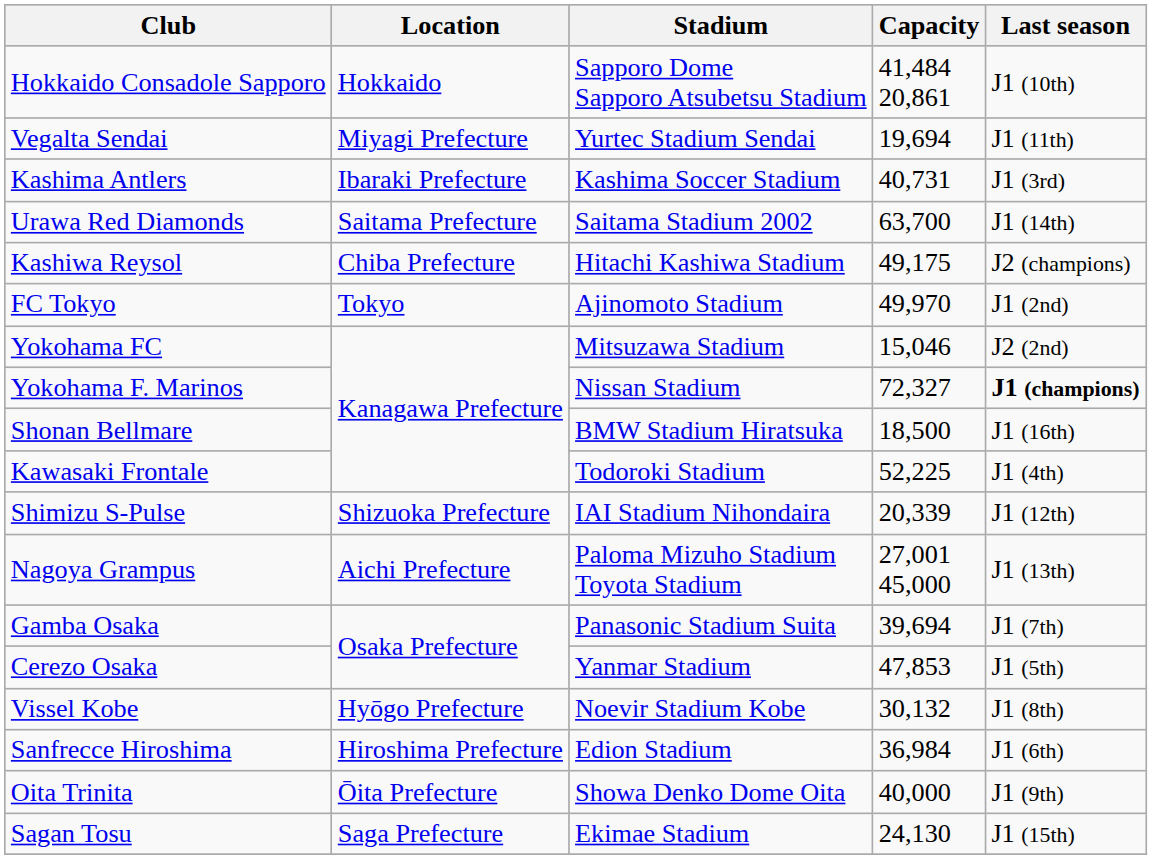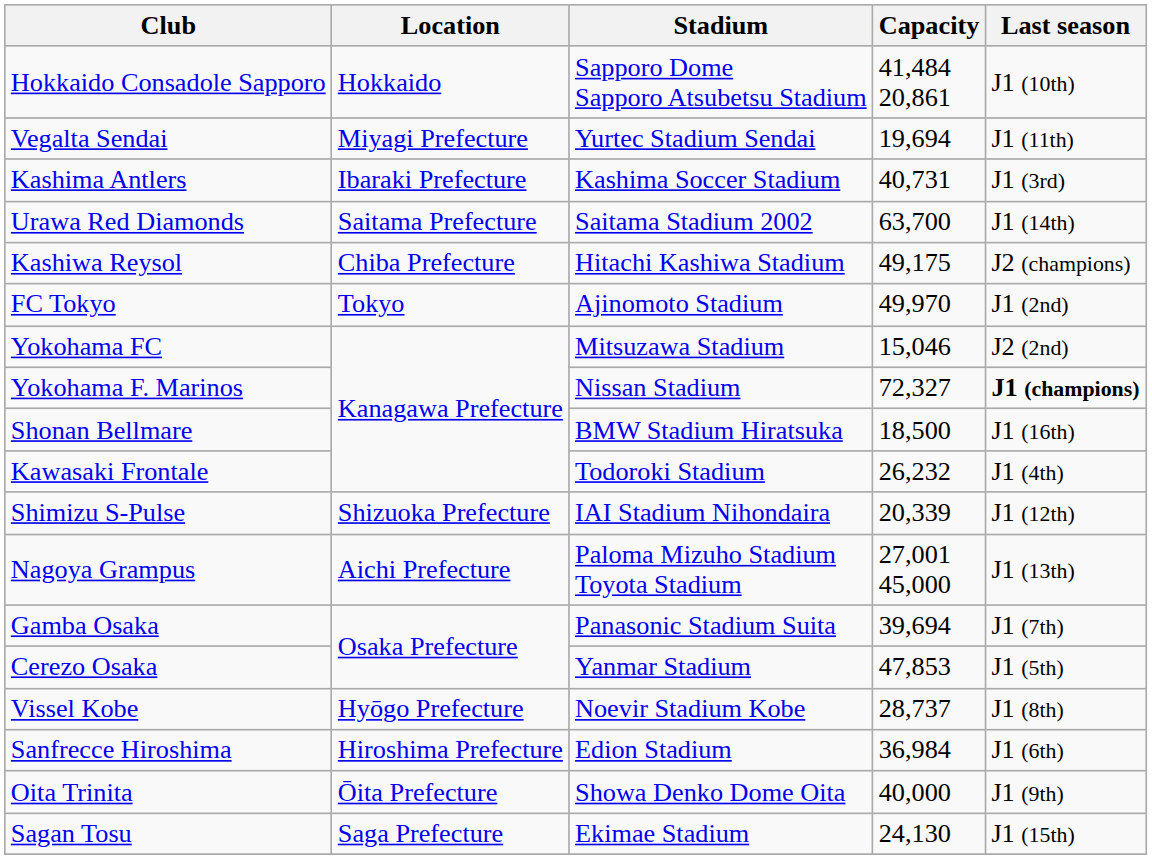Kawasaki Frontale | Capacity: 52,225 -> 26,232
Vissel Kobe | Capacity: 30,132 -> 28,737
